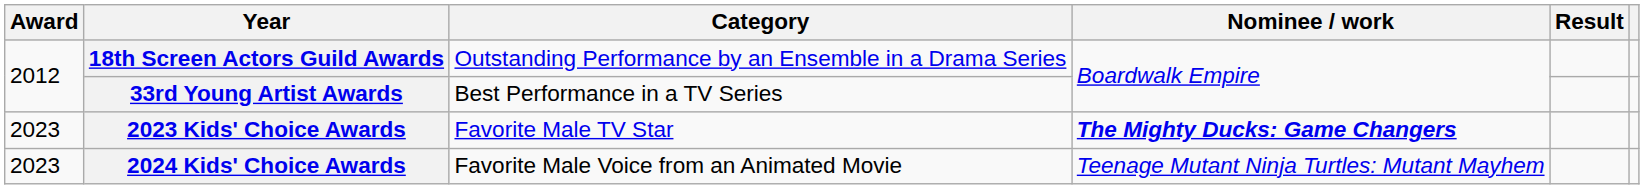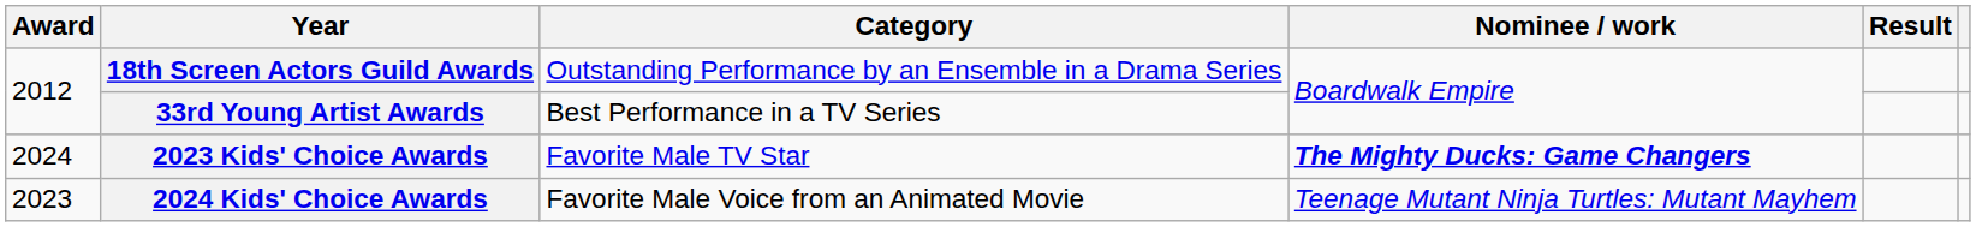2023 Kids' Choice Awards | Award: 2023 -> 2024
